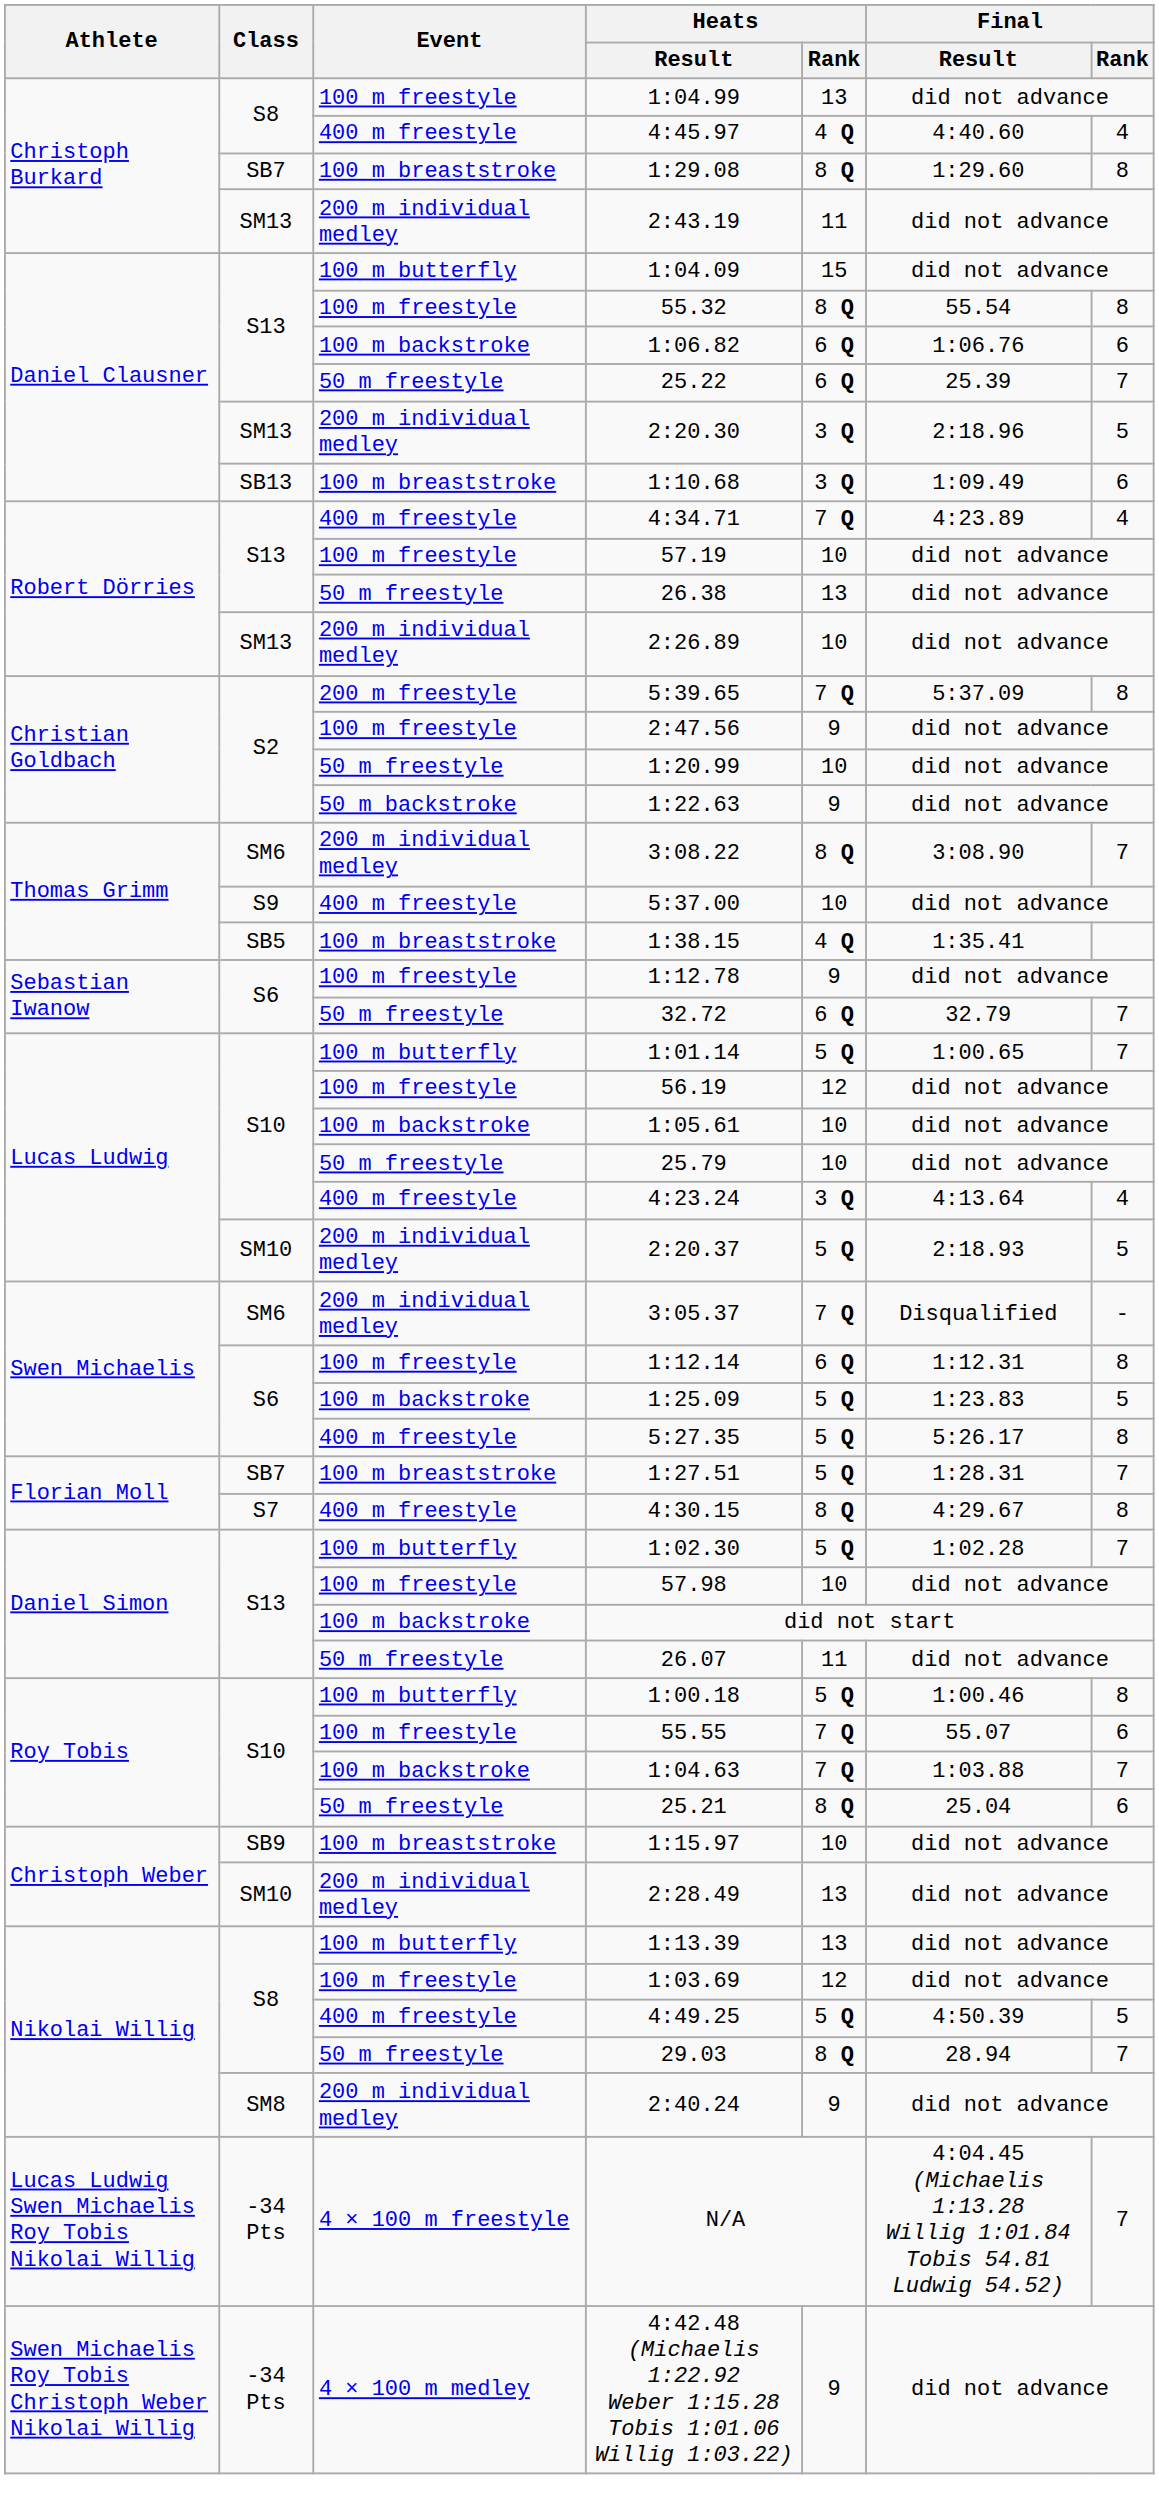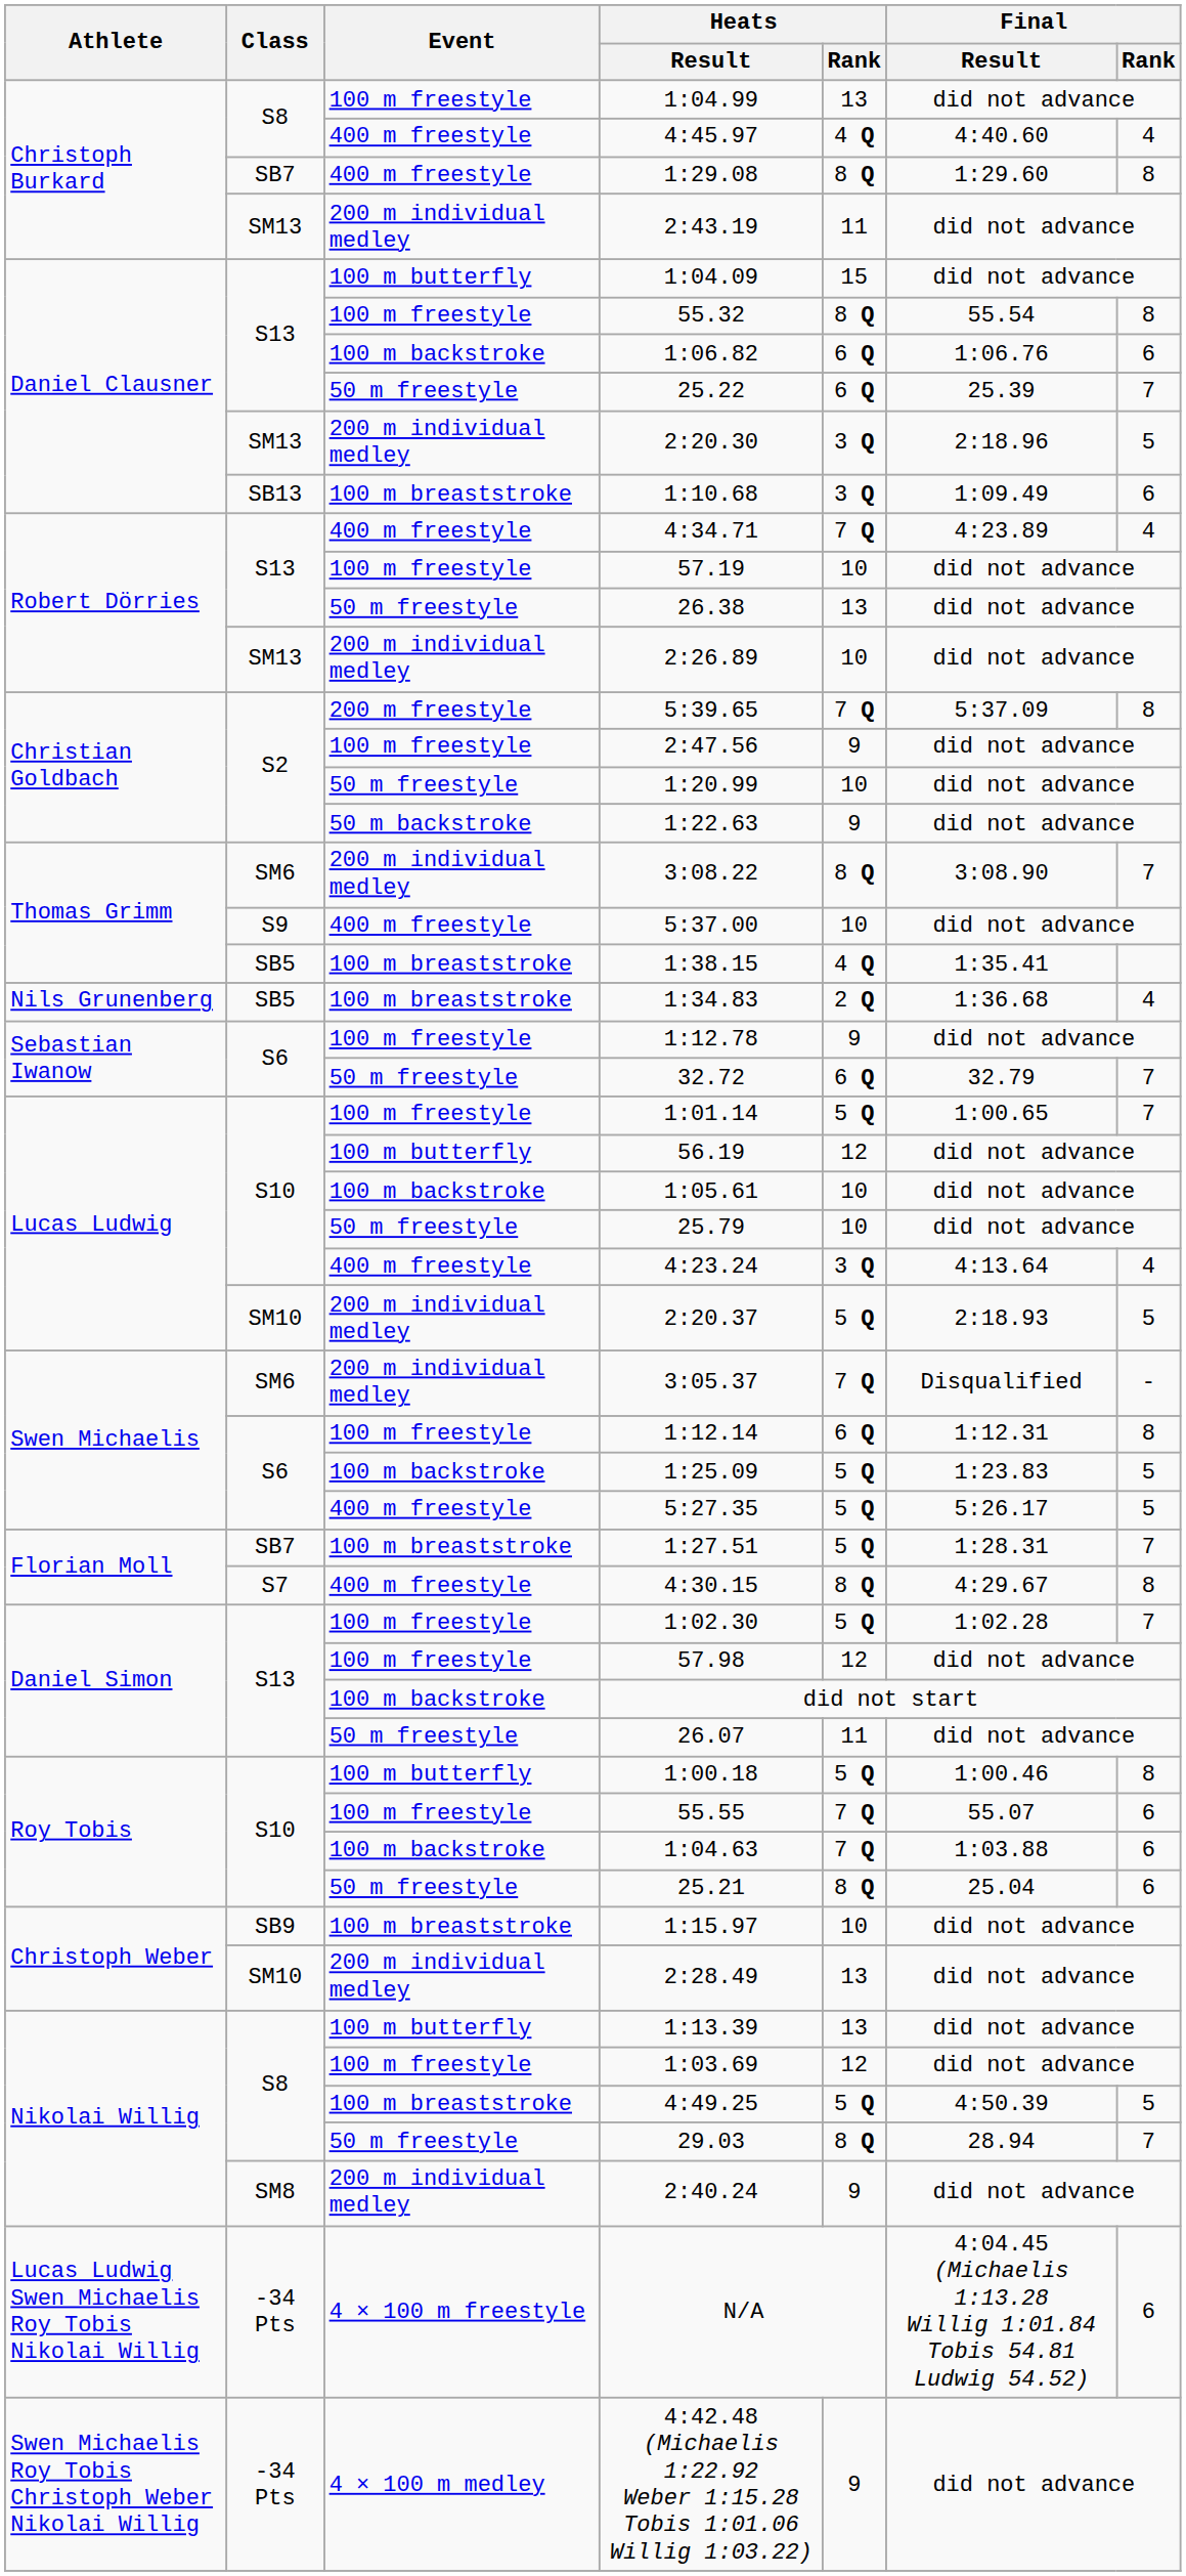1:29.08 | Event: 100 m breaststroke -> 400 m freestyle
+ row: Nils Grunenberg | SB5 | 100 m breaststroke | 1:34.83 | 2 Q | 1:36.68 | 4
1:01.14 | Event: 100 m butterfly -> 100 m freestyle
56.19 | Event: 100 m freestyle -> 100 m butterfly
5:27.35 | Final / Rank: 8 -> 5
1:02.30 | Event: 100 m butterfly -> 100 m freestyle
57.98 | Heats / Rank: 10 -> 12
1:04.63 | Final / Rank: 7 -> 6
4:49.25 | Event: 400 m freestyle -> 100 m breaststroke
N/A | Final / Rank: 7 -> 6
